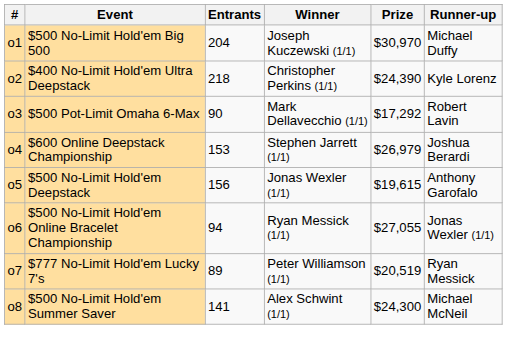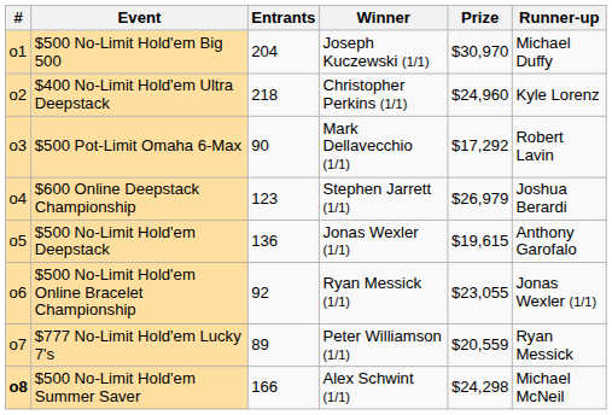$400 No-Limit Hold'em Ultra Deepstack | Prize: $24,390 -> $24,960
$600 Online Deepstack Championship | Entrants: 153 -> 123
$500 No-Limit Hold'em Deepstack | Entrants: 156 -> 136
$500 No-Limit Hold'em Online Bracelet Championship | Entrants: 94 -> 92
$500 No-Limit Hold'em Online Bracelet Championship | Prize: $27,055 -> $23,055
$777 No-Limit Hold'em Lucky 7's | Prize: $20,519 -> $20,559
$500 No-Limit Hold'em Summer Saver | #: normal -> bold
$500 No-Limit Hold'em Summer Saver | Entrants: 141 -> 166
$500 No-Limit Hold'em Summer Saver | Prize: $24,300 -> $24,298
